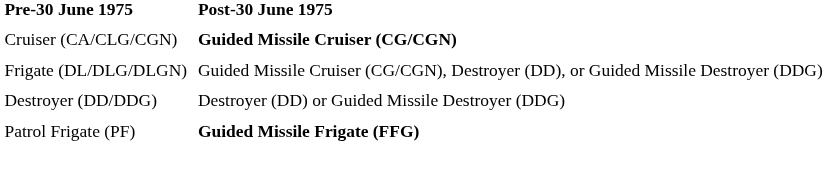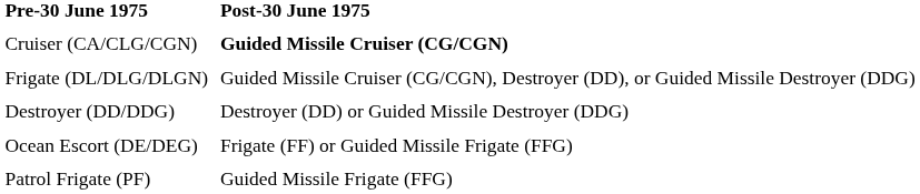+ row: Ocean Escort (DE/DEG) | Frigate (FF) or Guided Missile Frigate (FFG)
Patrol Frigate (PF) | Post-30 June 1975: bold -> normal
